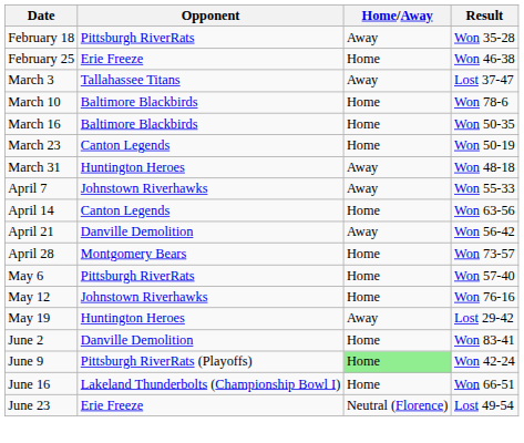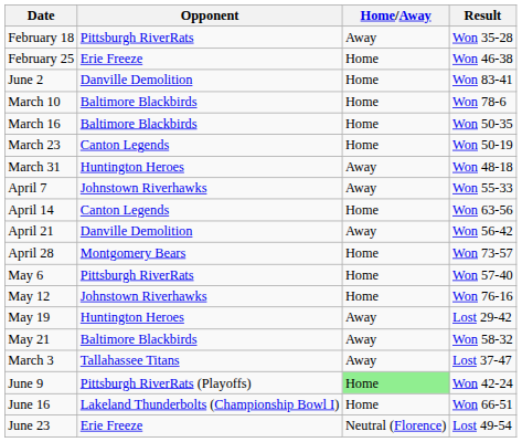rows swapped: March 3 <-> June 2
+ row: May 21 | Baltimore Blackbirds | Away | Won 58-32
